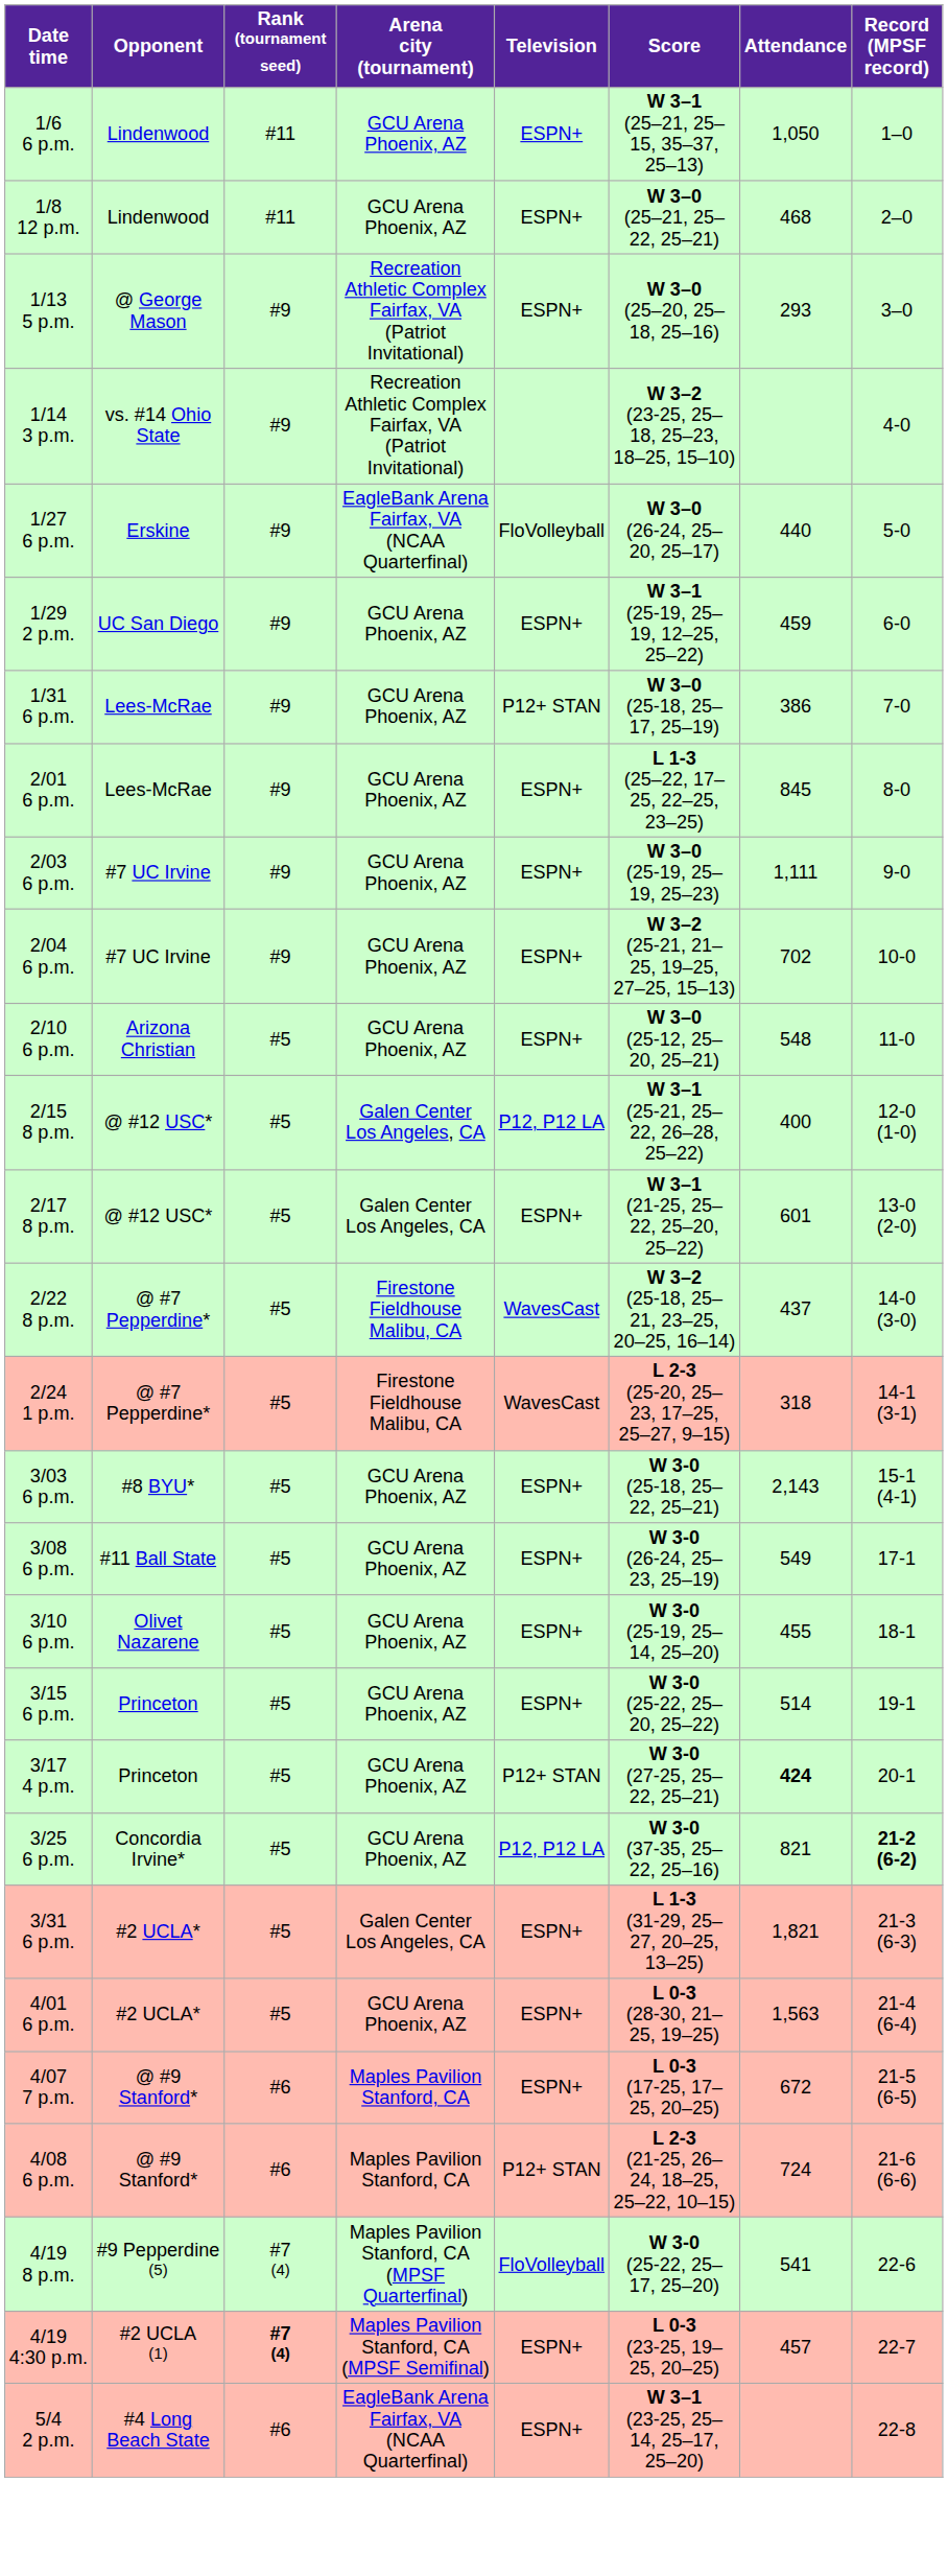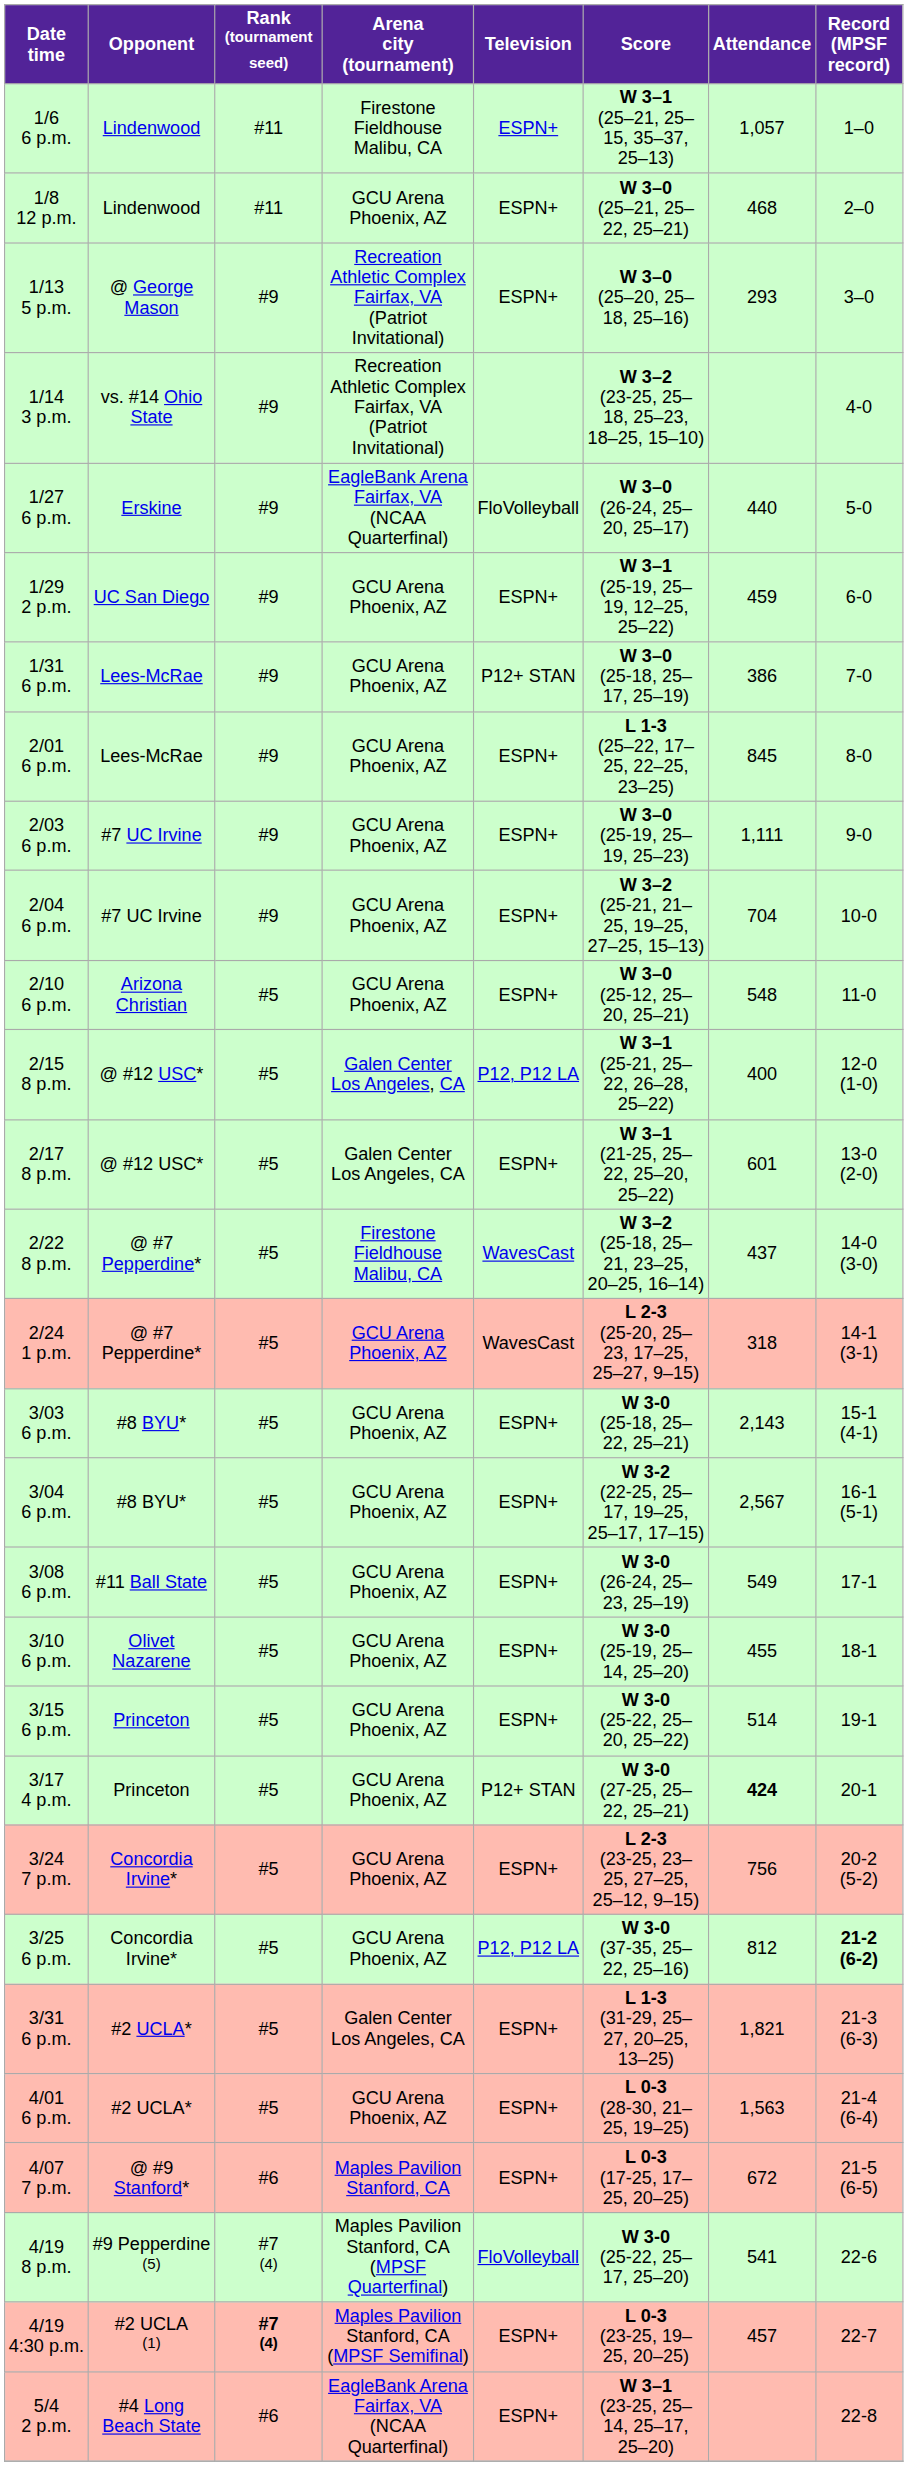1/6 6 p.m. | Arena city (tournament): GCU Arena Phoenix, AZ -> Firestone Fieldhouse Malibu, CA
1/6 6 p.m. | Attendance: 1,050 -> 1,057
2/04 6 p.m. | Attendance: 702 -> 704
2/24 1 p.m. | Arena city (tournament): Firestone Fieldhouse Malibu, CA -> GCU Arena Phoenix, AZ
+ row: 3/04 6 p.m. | #8 BYU* | #5 | GCU Arena Phoenix, AZ | ESPN+ | W 3-2 (22-25, 25–17, 19–25, 25–17, 17–15) | 2,567 | 16-1 (5-1)
+ row: 3/24 7 p.m. | Concordia Irvine* | #5 | GCU Arena Phoenix, AZ | ESPN+ | L 2-3 (23-25, 23–25, 27–25, 25–12, 9–15) | 756 | 20-2 (5-2)
3/25 6 p.m. | Attendance: 821 -> 812
- row: 4/08 6 p.m. | @ #9 Stanford* | #6 | Maples Pavilion Stanford, CA | P12+ STAN | L 2-3 (21-25, 26–24, 18–25, 25–22, 10–15) | 724 | 21-6 (6-6)
